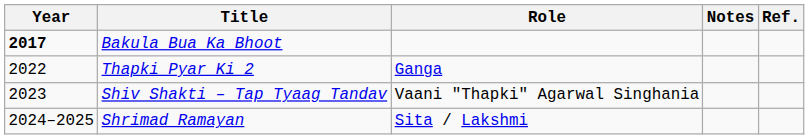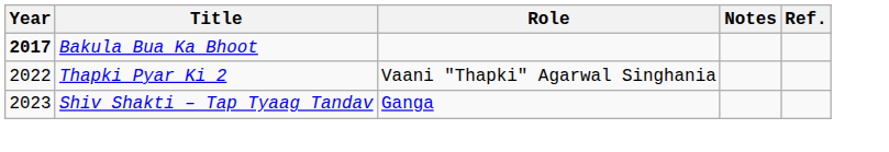Thapki Pyar Ki 2 | Role: Ganga -> Vaani "Thapki" Agarwal Singhania
Shiv Shakti – Tap Tyaag Tandav | Role: Vaani "Thapki" Agarwal Singhania -> Ganga
- row: 2024–2025 | Shrimad Ramayan | Sita / Lakshmi
